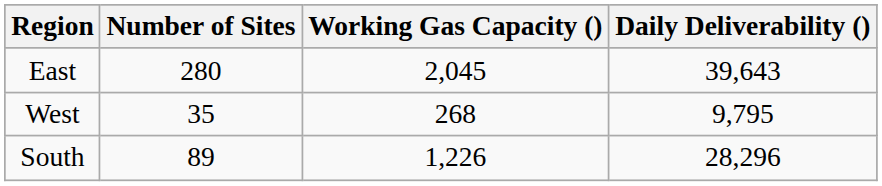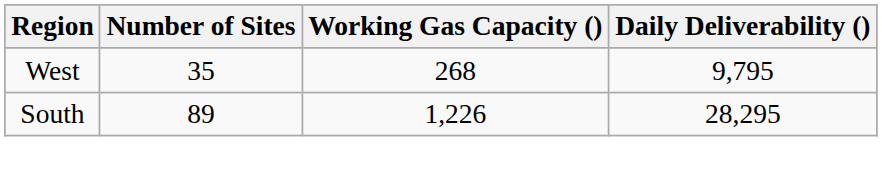- row: East | 280 | 2,045 | 39,643
South | Daily Deliverability (): 28,296 -> 28,295
